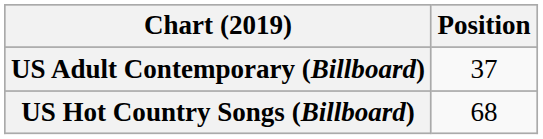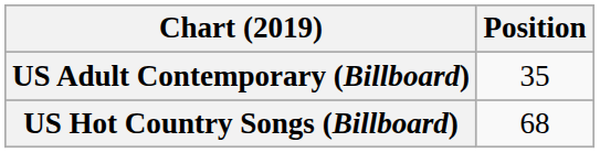US Adult Contemporary (Billboard) | Position: 37 -> 35
